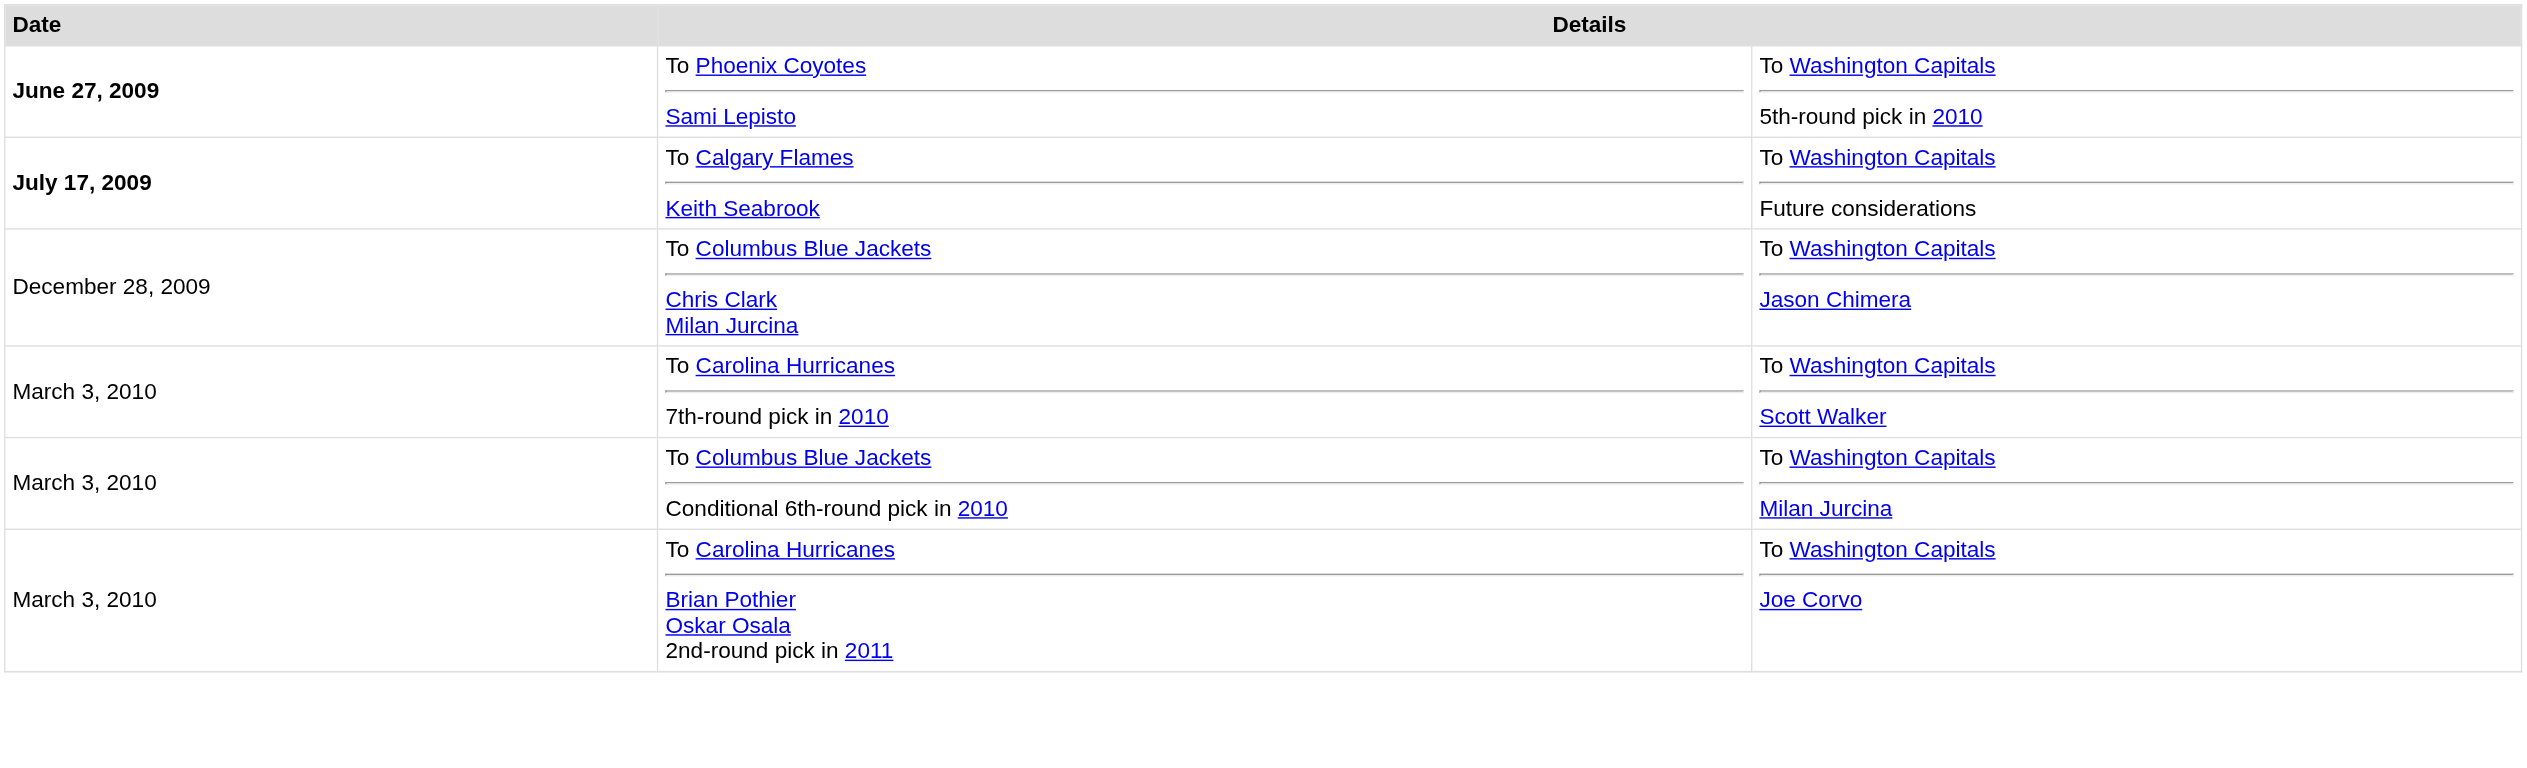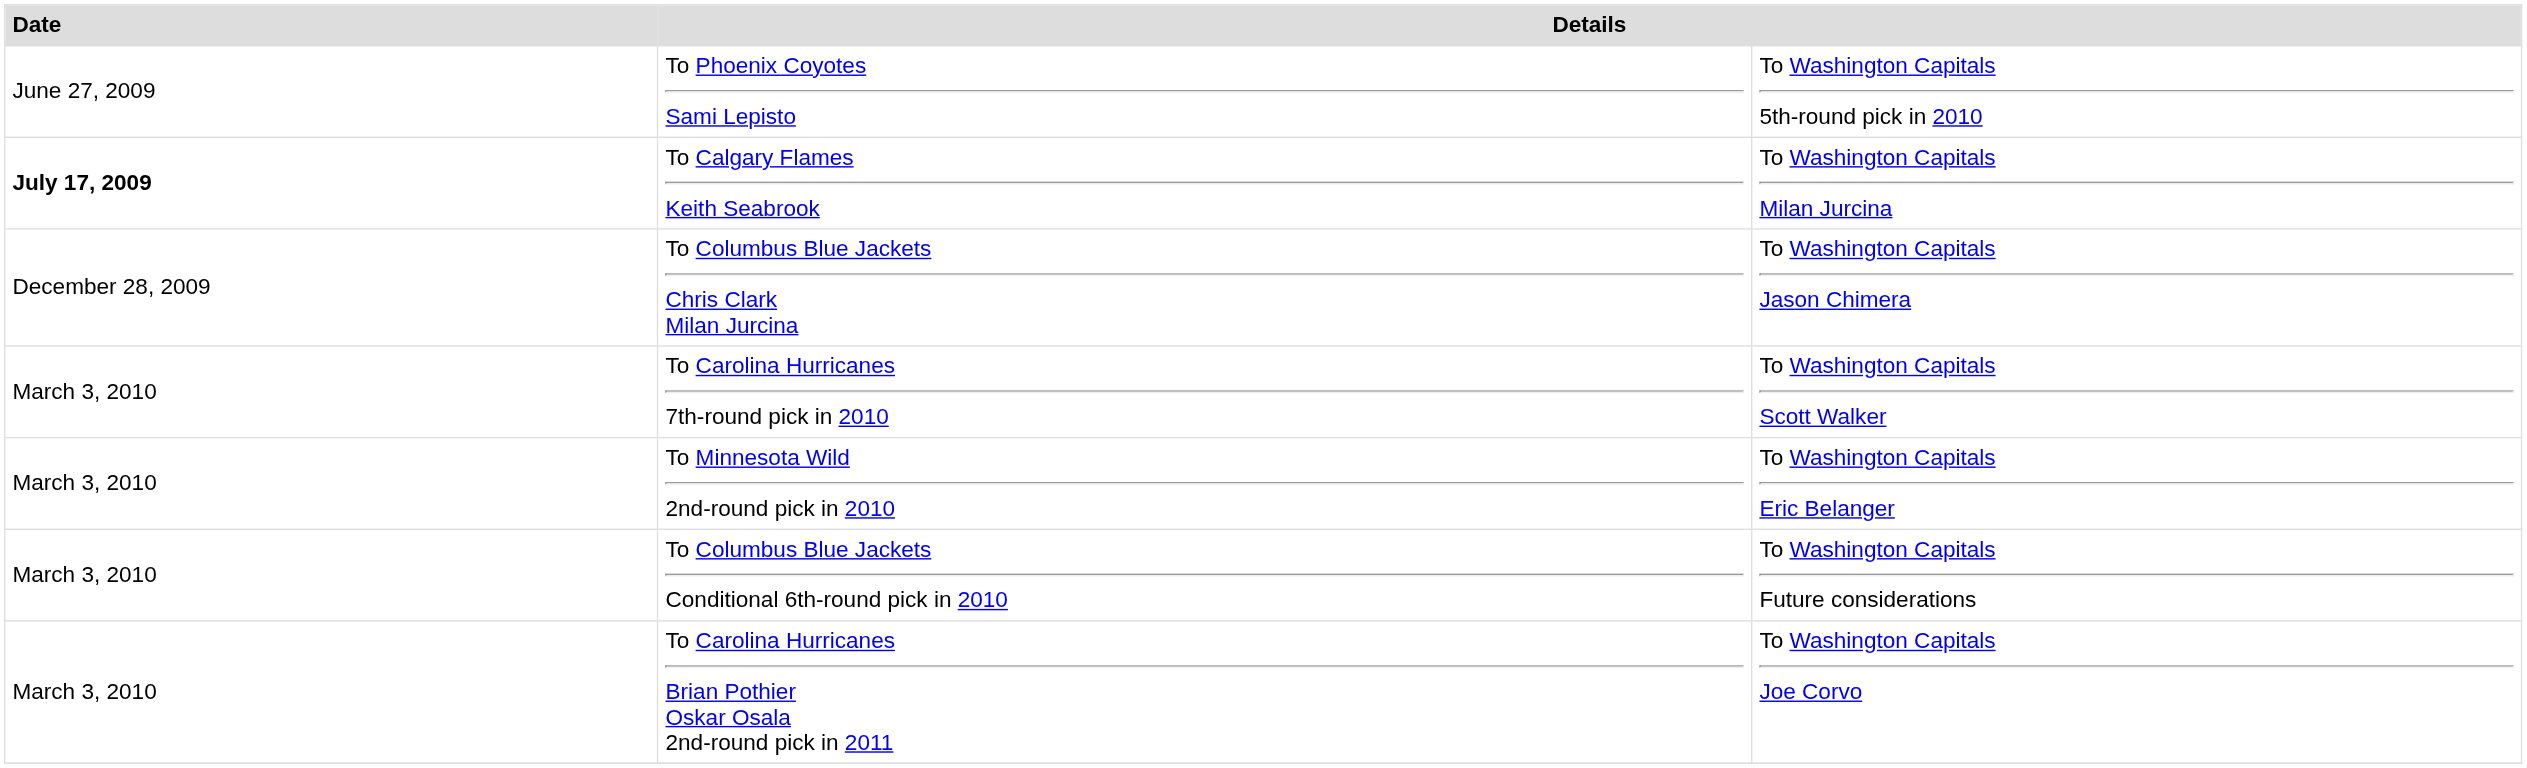To Phoenix Coyotes Sami Lepisto | Date: bold -> normal
To Calgary Flames Keith Seabrook | column 3: To Washington Capitals Future considerations -> To Washington Capitals Milan Jurcina
+ row: March 3, 2010 | To Minnesota Wild 2nd-round pick in 2010 | To Washington Capitals Eric Belanger
To Columbus Blue Jackets Conditional 6th-round pick in 2010 | column 3: To Washington Capitals Milan Jurcina -> To Washington Capitals Future considerations
